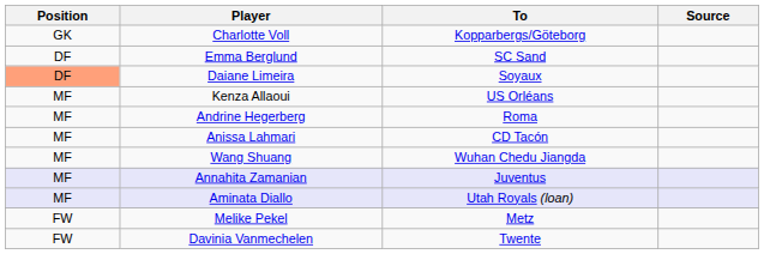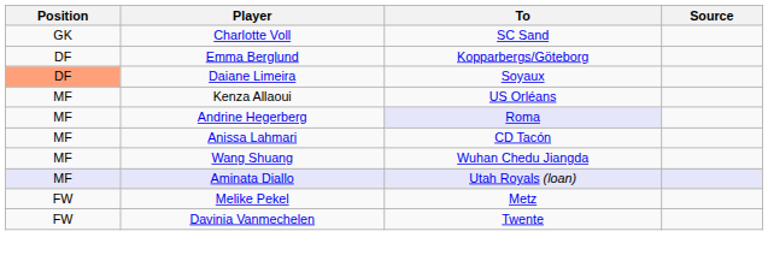Charlotte Voll | To: Kopparbergs/Göteborg -> SC Sand
Emma Berglund | To: SC Sand -> Kopparbergs/Göteborg
Andrine Hegerberg | To: no background -> lavender background
- row: MF | Annahita Zamanian | Juventus
